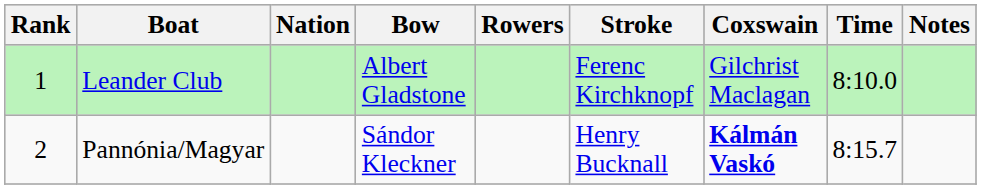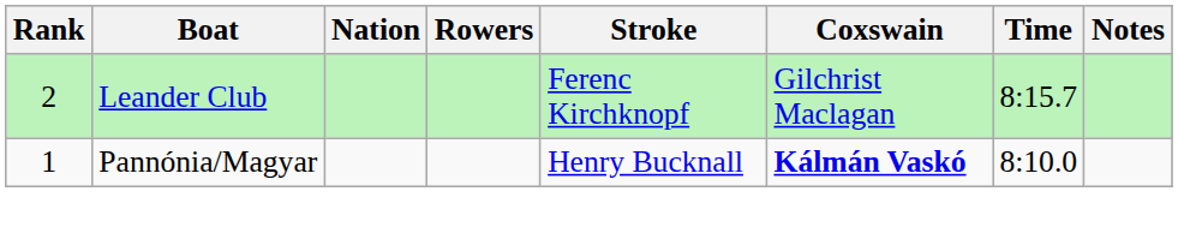- column: Bow | Albert Gladstone | Sándor Kleckner
Leander Club | Rank: 1 -> 2
Leander Club | Time: 8:10.0 -> 8:15.7
Pannónia/Magyar | Rank: 2 -> 1
Pannónia/Magyar | Time: 8:15.7 -> 8:10.0
